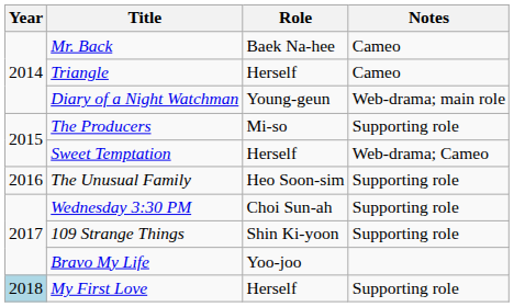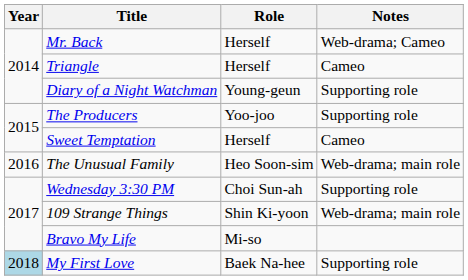Mr. Back | Role: Baek Na-hee -> Herself
Mr. Back | Notes: Cameo -> Web-drama; Cameo
Diary of a Night Watchman | Notes: Web-drama; main role -> Supporting role
The Producers | Role: Mi-so -> Yoo-joo
Sweet Temptation | Notes: Web-drama; Cameo -> Cameo
The Unusual Family | Notes: Supporting role -> Web-drama; main role
109 Strange Things | Notes: Supporting role -> Web-drama; main role
Bravo My Life | Role: Yoo-joo -> Mi-so
My First Love | Role: Herself -> Baek Na-hee
